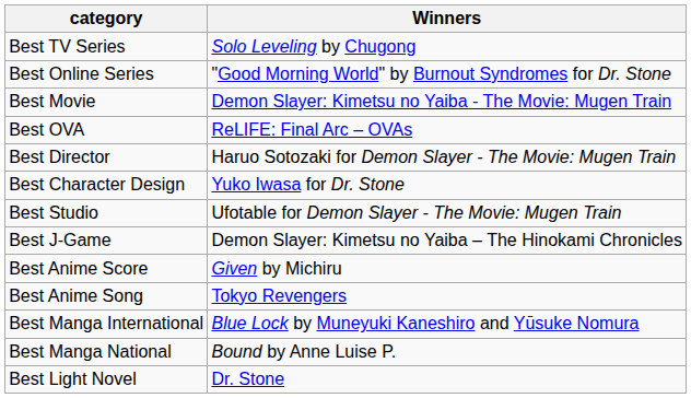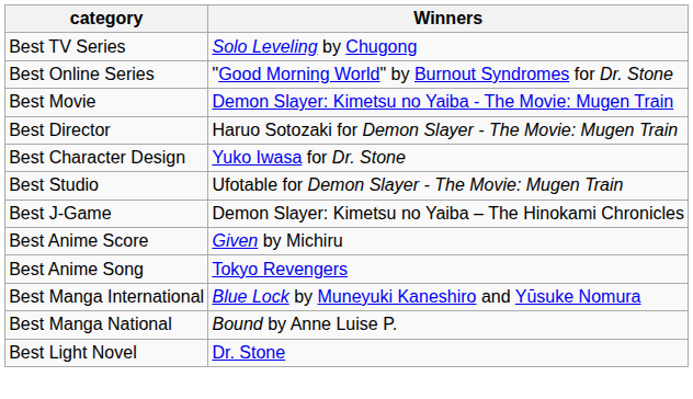- row: Best OVA | ReLIFE: Final Arc – OVAs
